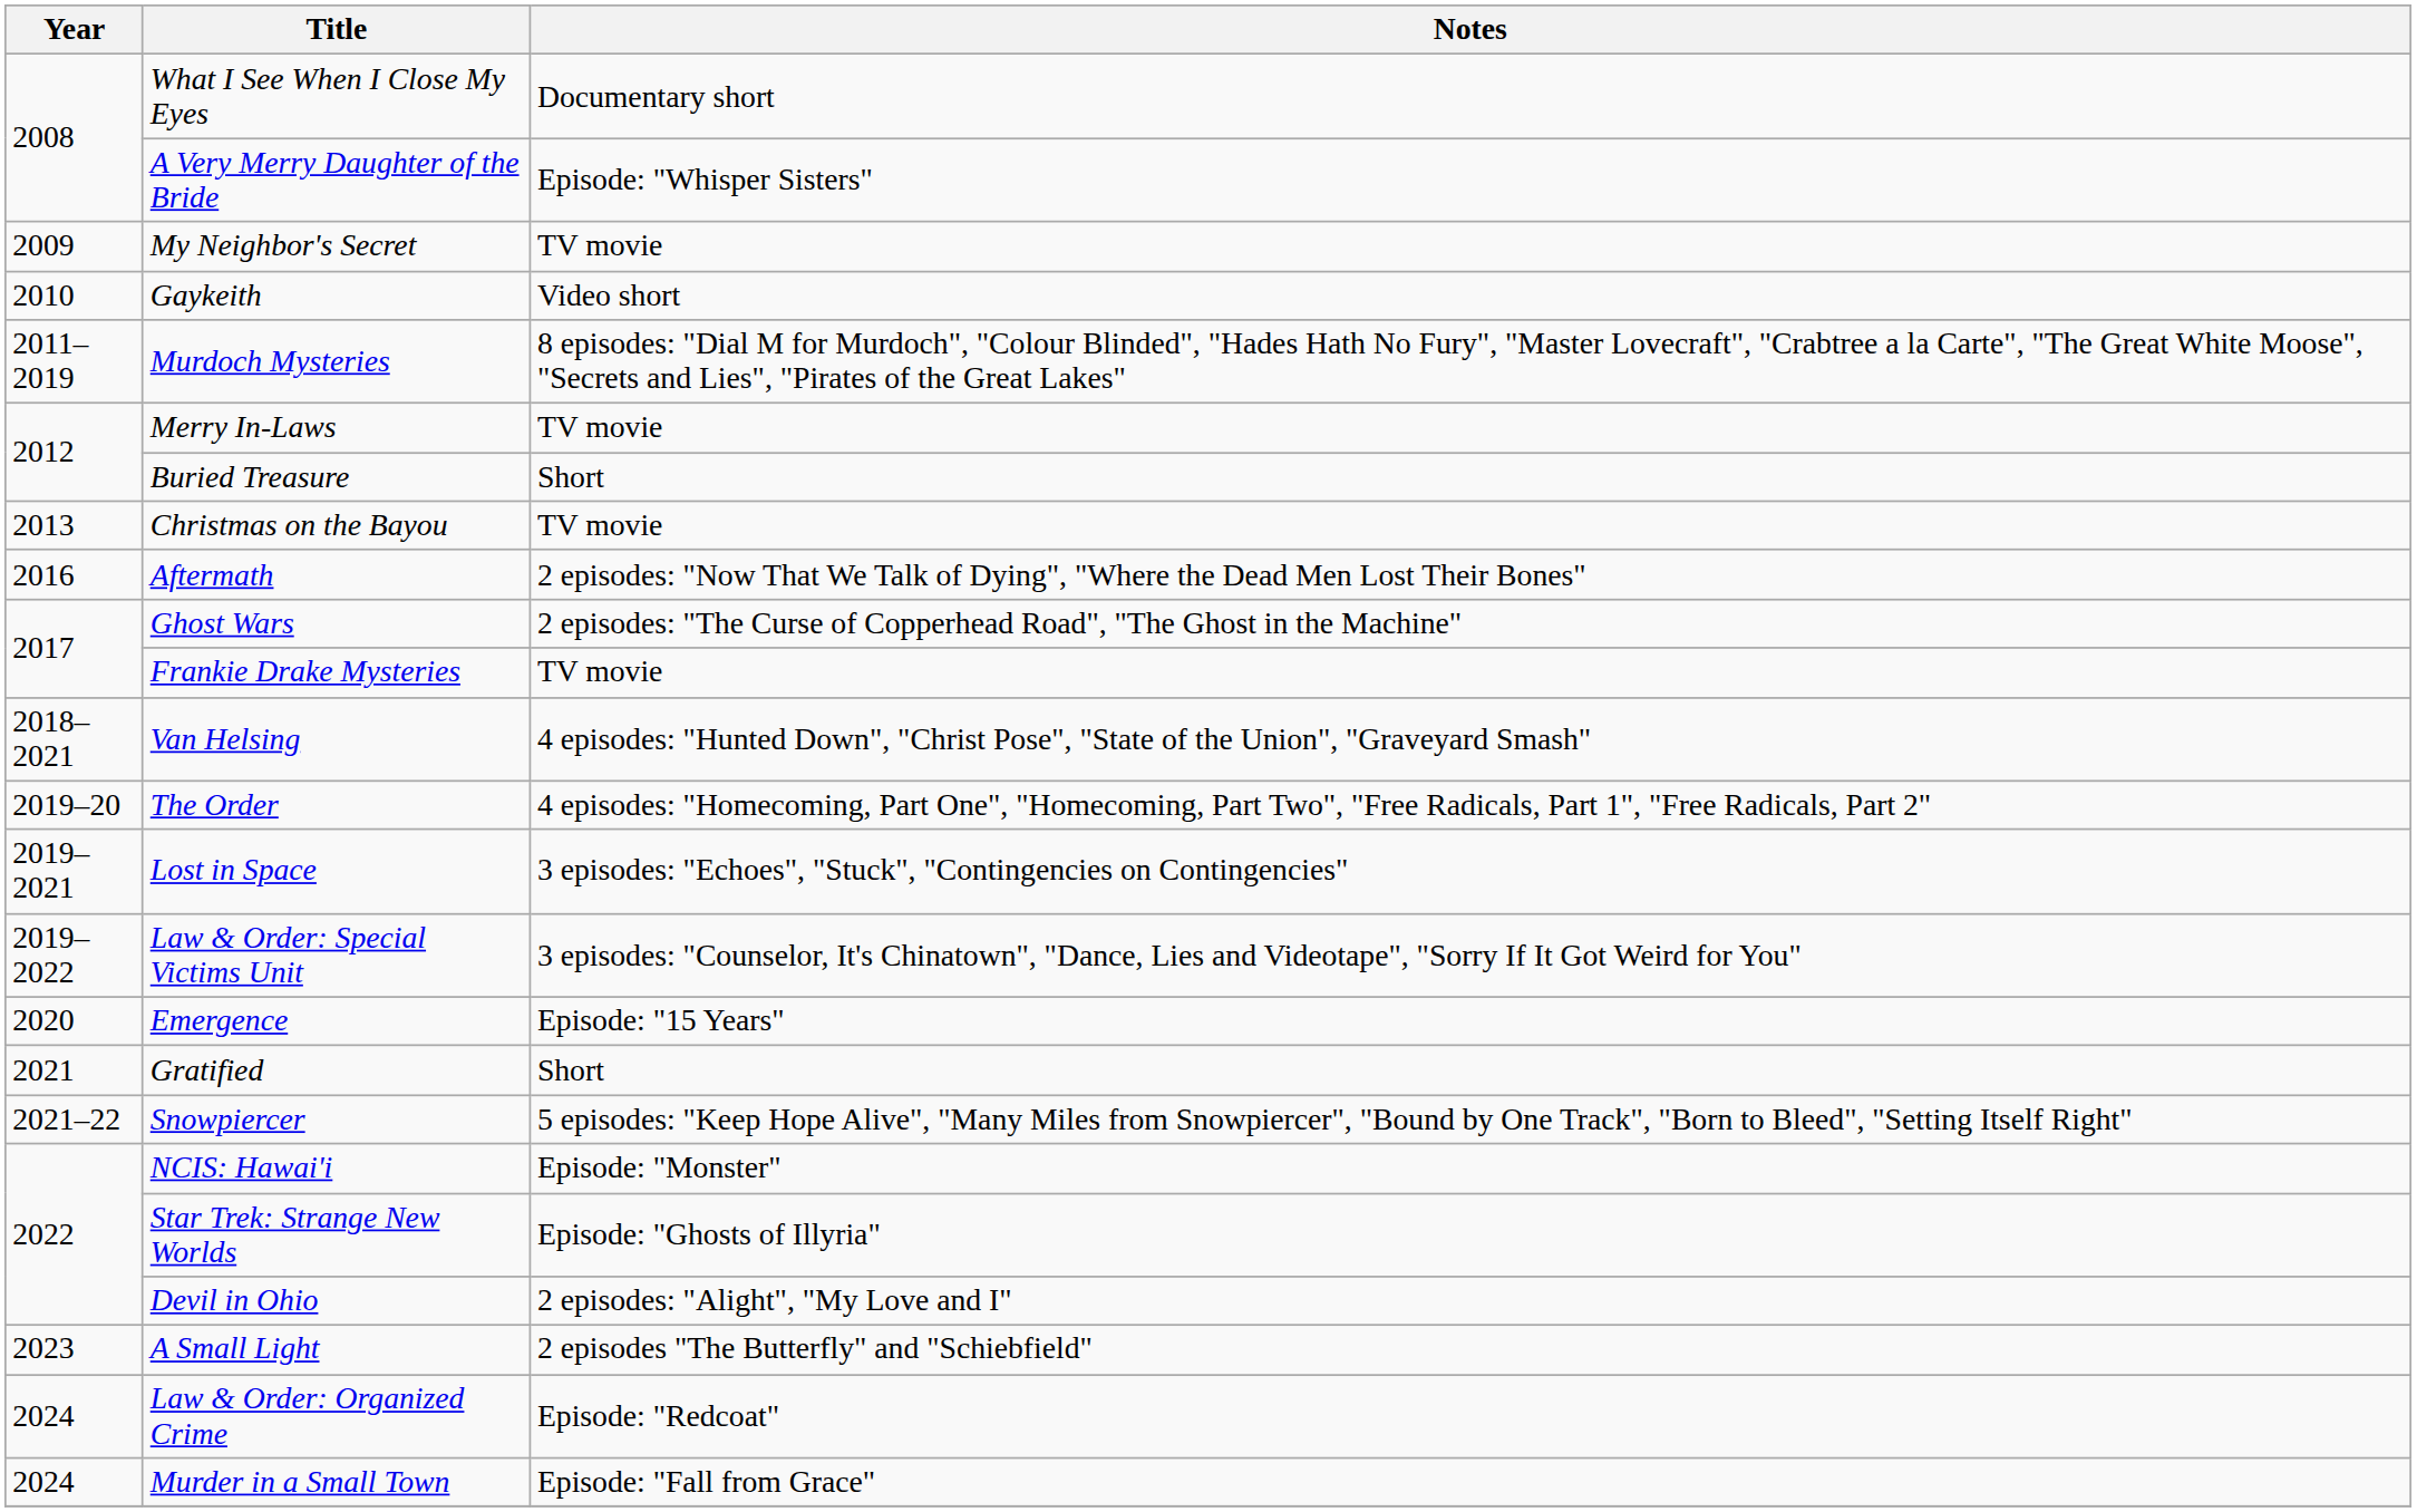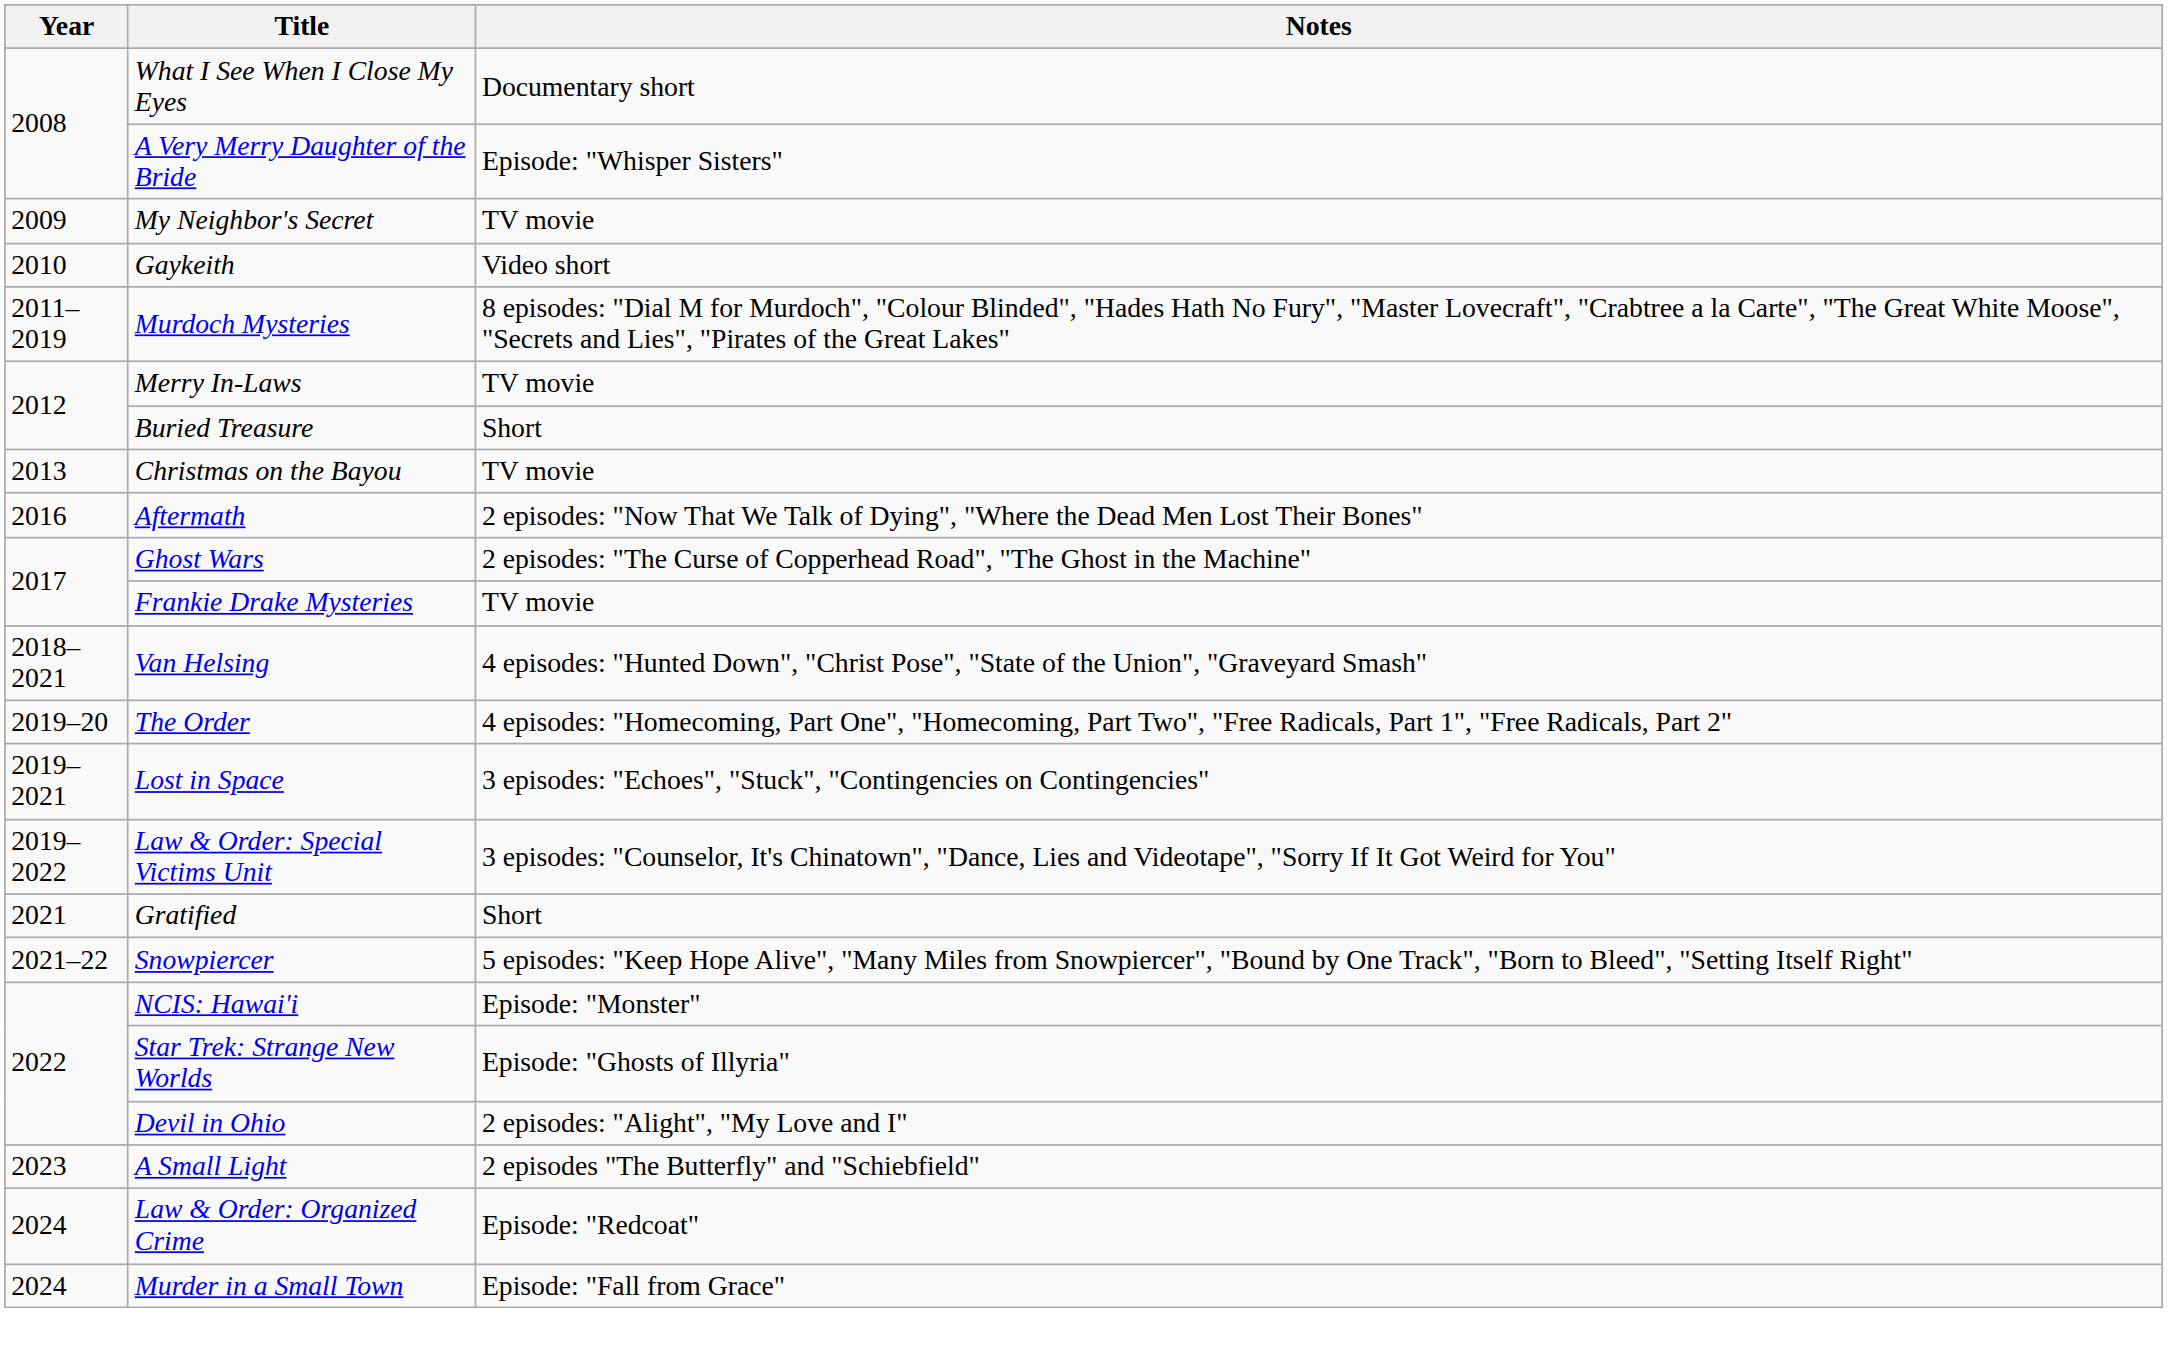- row: 2020 | Emergence | Episode: "15 Years"
